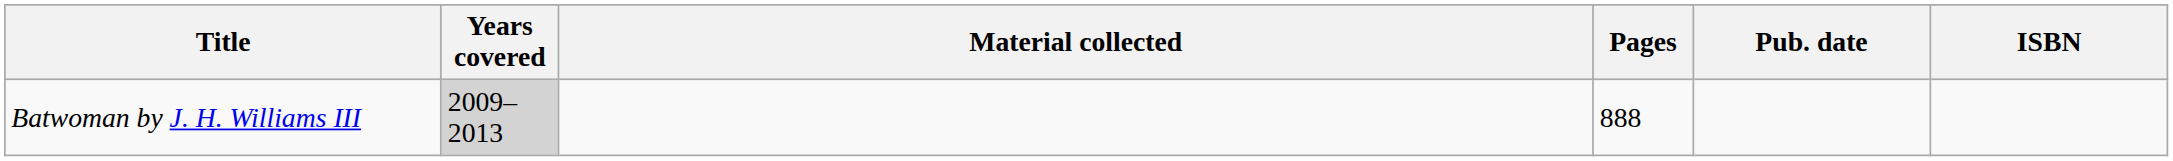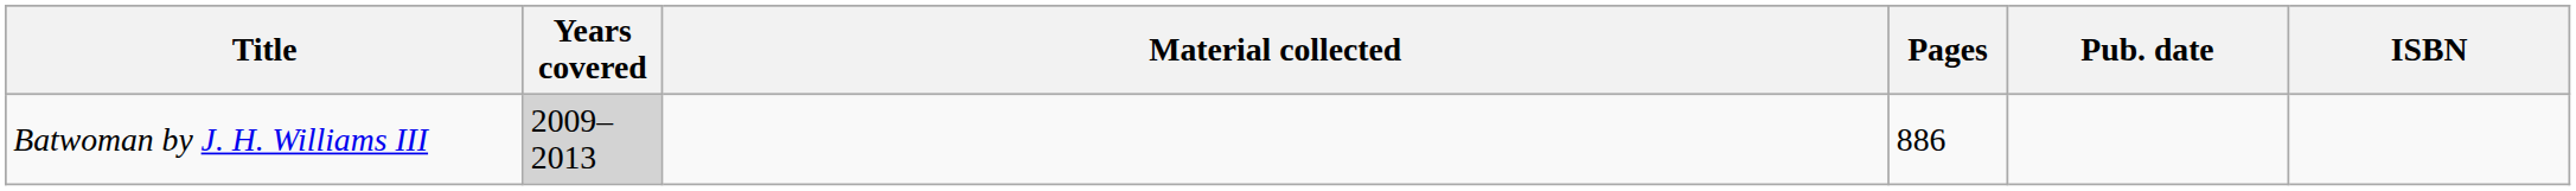Batwoman by J. H. Williams III | Pages: 888 -> 886
